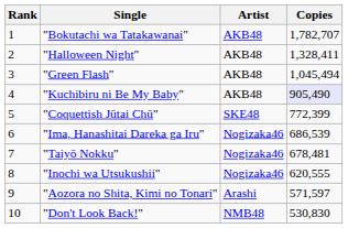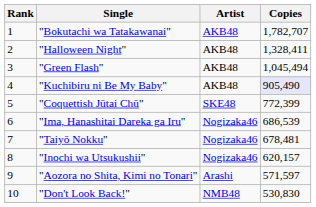"Inochi wa Utsukushii" | Copies: 620,555 -> 620,157
